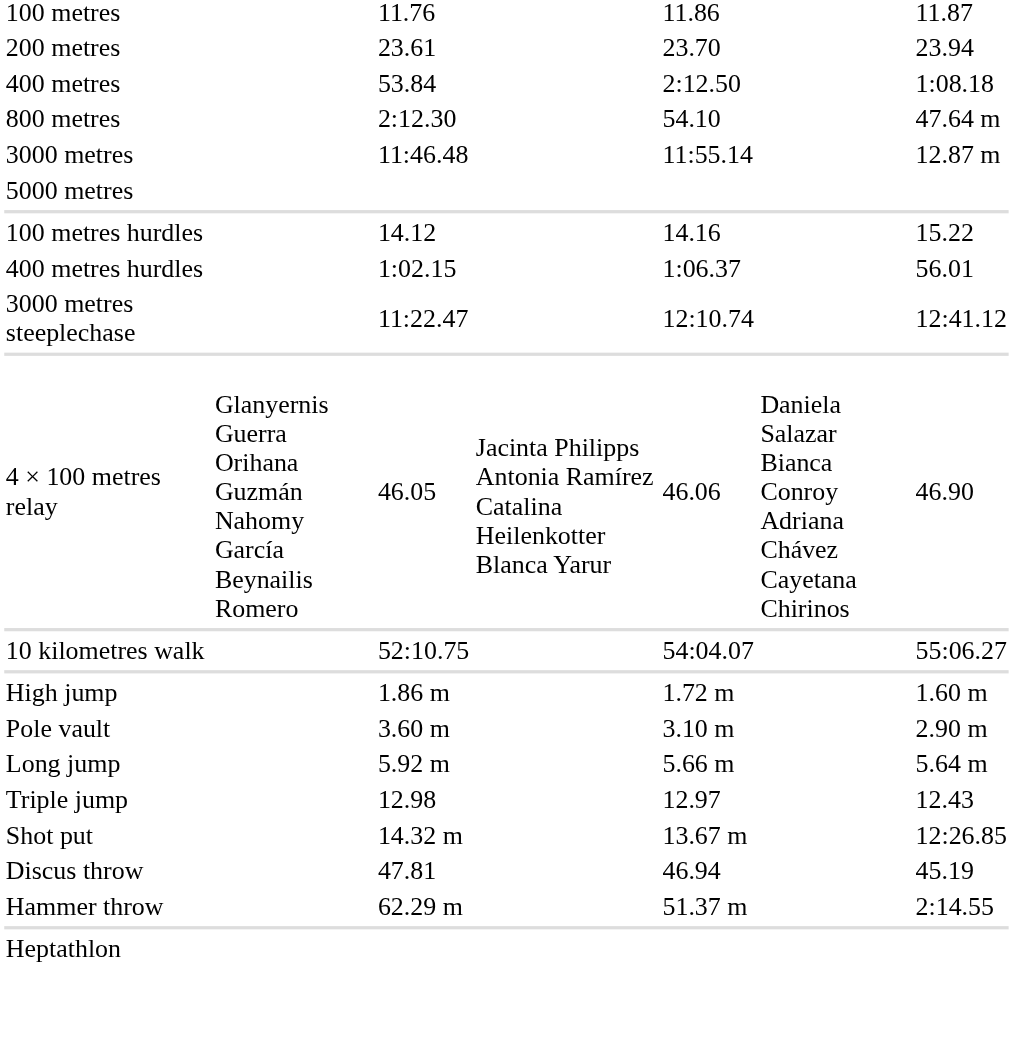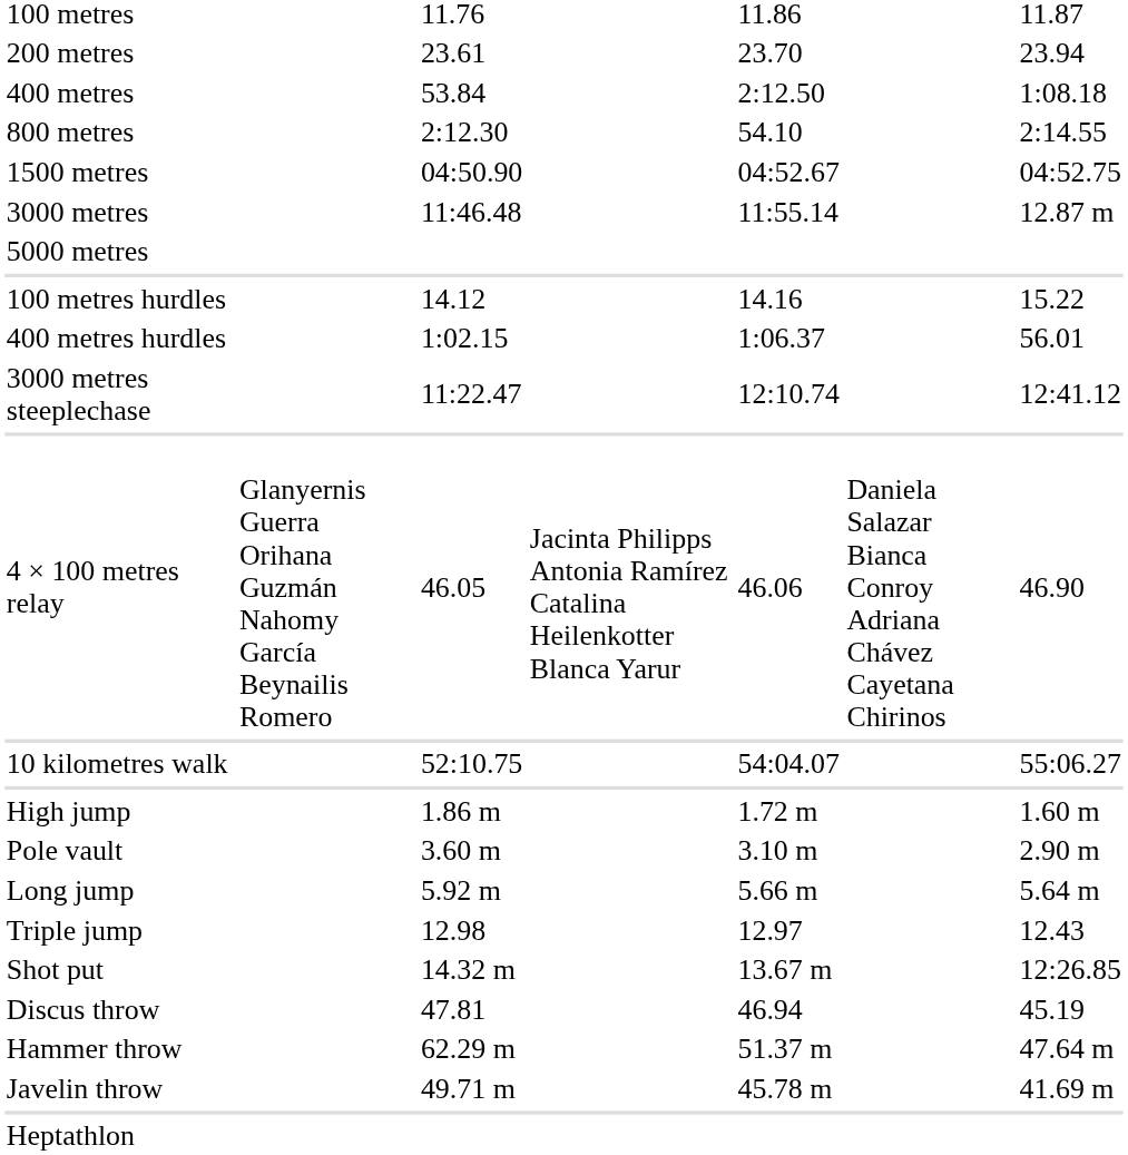800 metres | column 7: 47.64 m -> 2:14.55
+ row: 1500 metres | 04:50.90 | 04:52.67 | 04:52.75
Hammer throw | column 7: 2:14.55 -> 47.64 m
+ row: Javelin throw | 49.71 m | 45.78 m | 41.69 m
